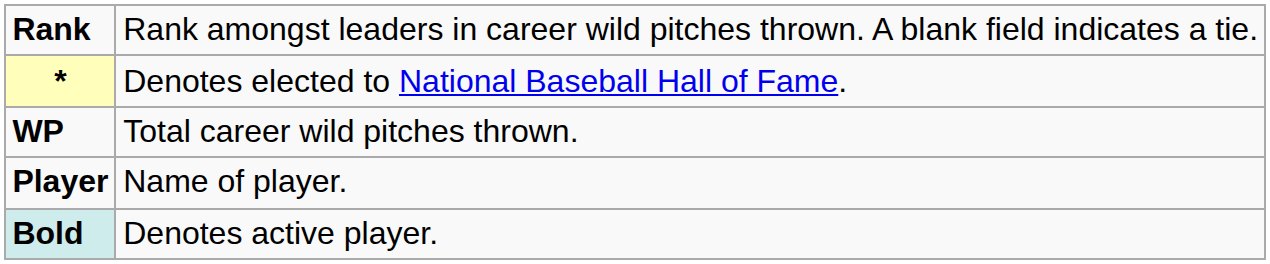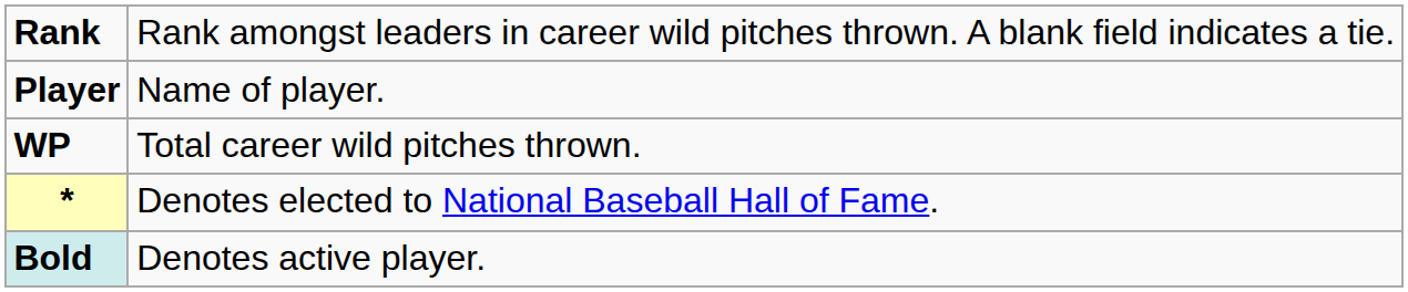rows swapped: Player <-> *
